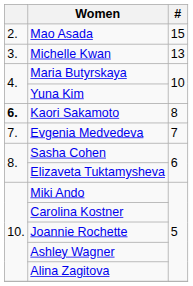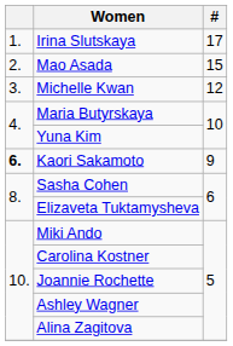+ row: 1. | Irina Slutskaya | 17
Michelle Kwan | #: 13 -> 12
Kaori Sakamoto | #: 8 -> 9
- row: 7. | Evgenia Medvedeva | 7
